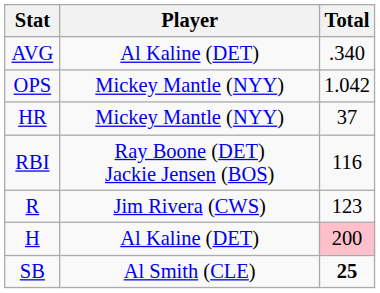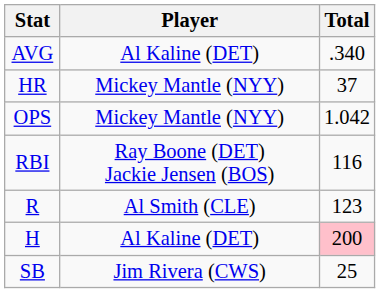rows swapped: OPS <-> HR
R | Player: Jim Rivera (CWS) -> Al Smith (CLE)
SB | Player: Al Smith (CLE) -> Jim Rivera (CWS)
SB | Total: bold -> normal
